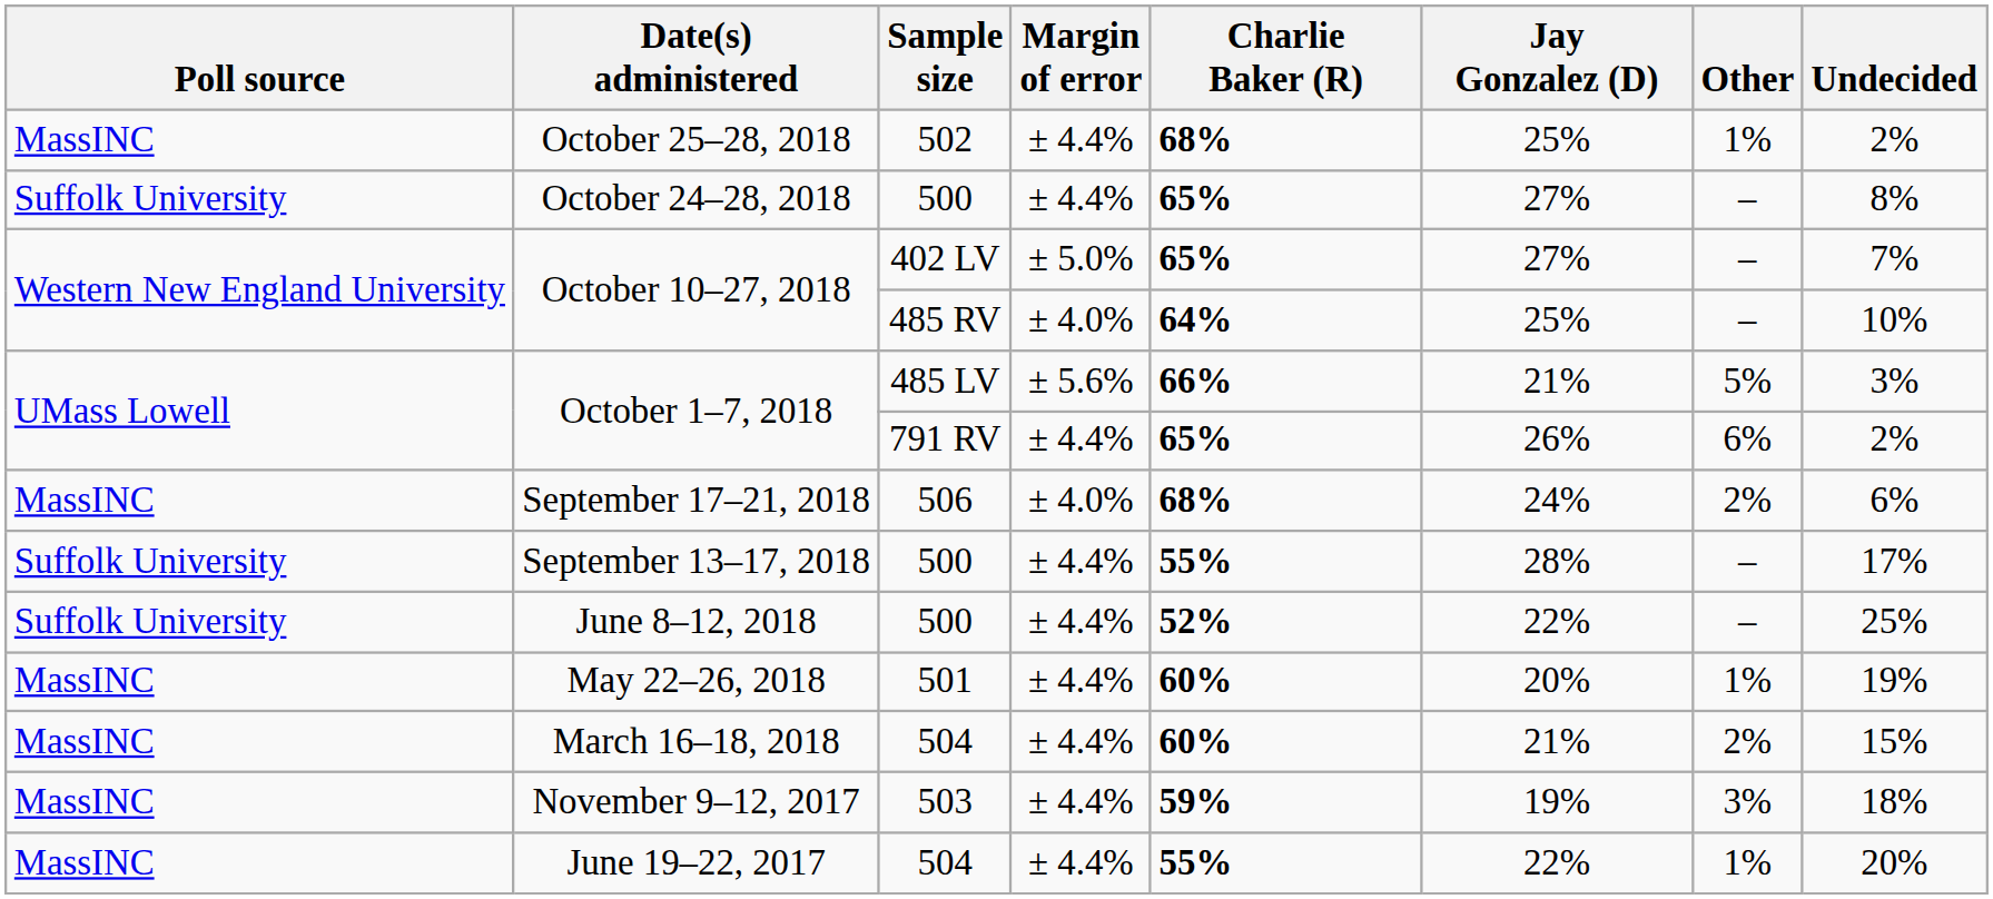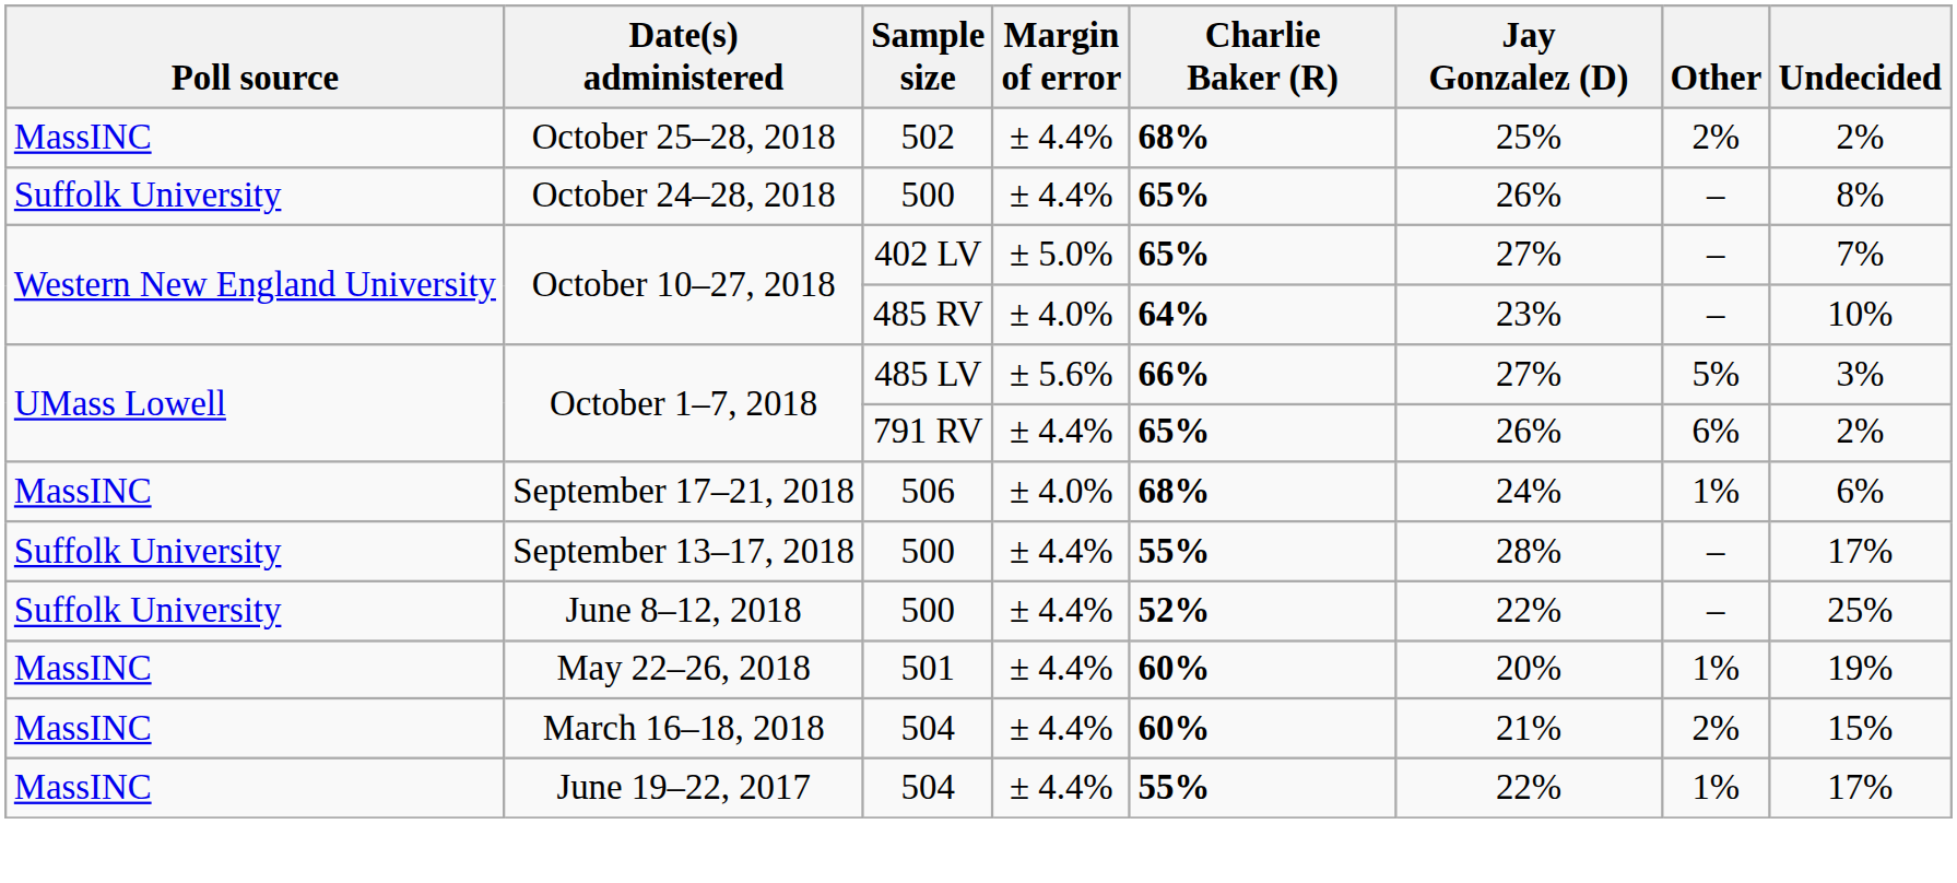October 25–28, 2018 | Other: 1% -> 2%
October 24–28, 2018 | Jay Gonzalez (D): 27% -> 26%
October 10–27, 2018 / 485 RV | Jay Gonzalez (D): 25% -> 23%
October 1–7, 2018 / 485 LV | Jay Gonzalez (D): 21% -> 27%
September 17–21, 2018 | Other: 2% -> 1%
- row: MassINC | November 9–12, 2017 | 503 | ± 4.4% | 59% | 19% | 3% | 18%
June 19–22, 2017 | Undecided: 20% -> 17%
